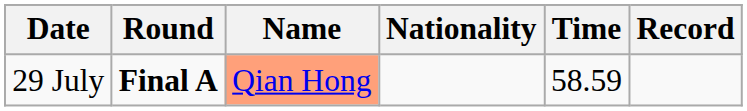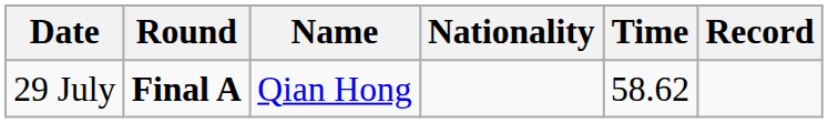29 July | Name: lightsalmon background -> no background
29 July | Time: 58.59 -> 58.62
